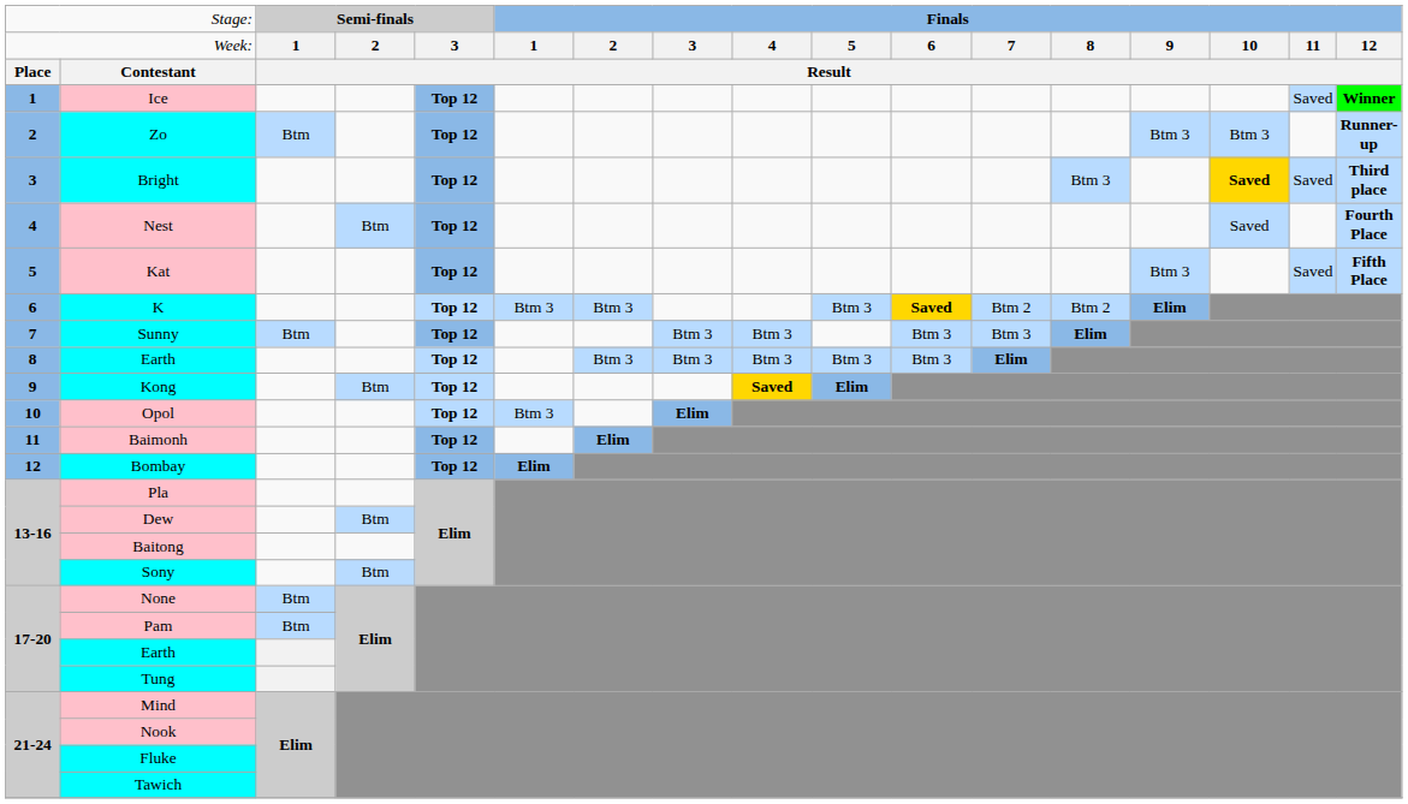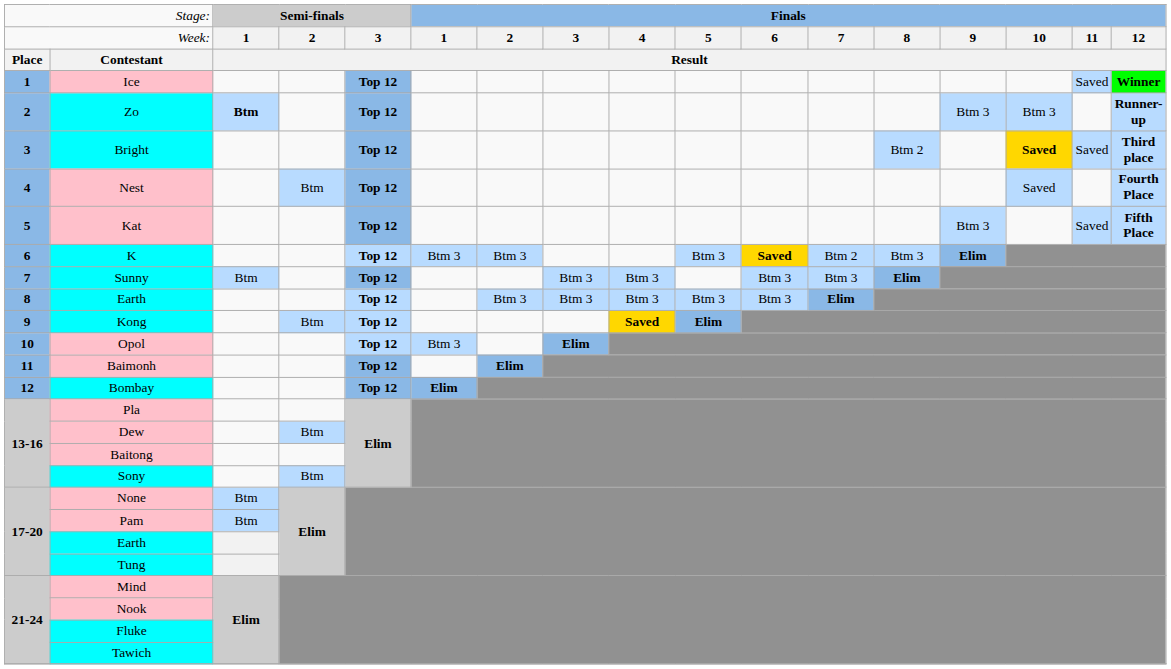Zo | column 3: normal -> bold
Bright | column 13: Btm 3 -> Btm 2
K | column 13: Btm 2 -> Btm 3
